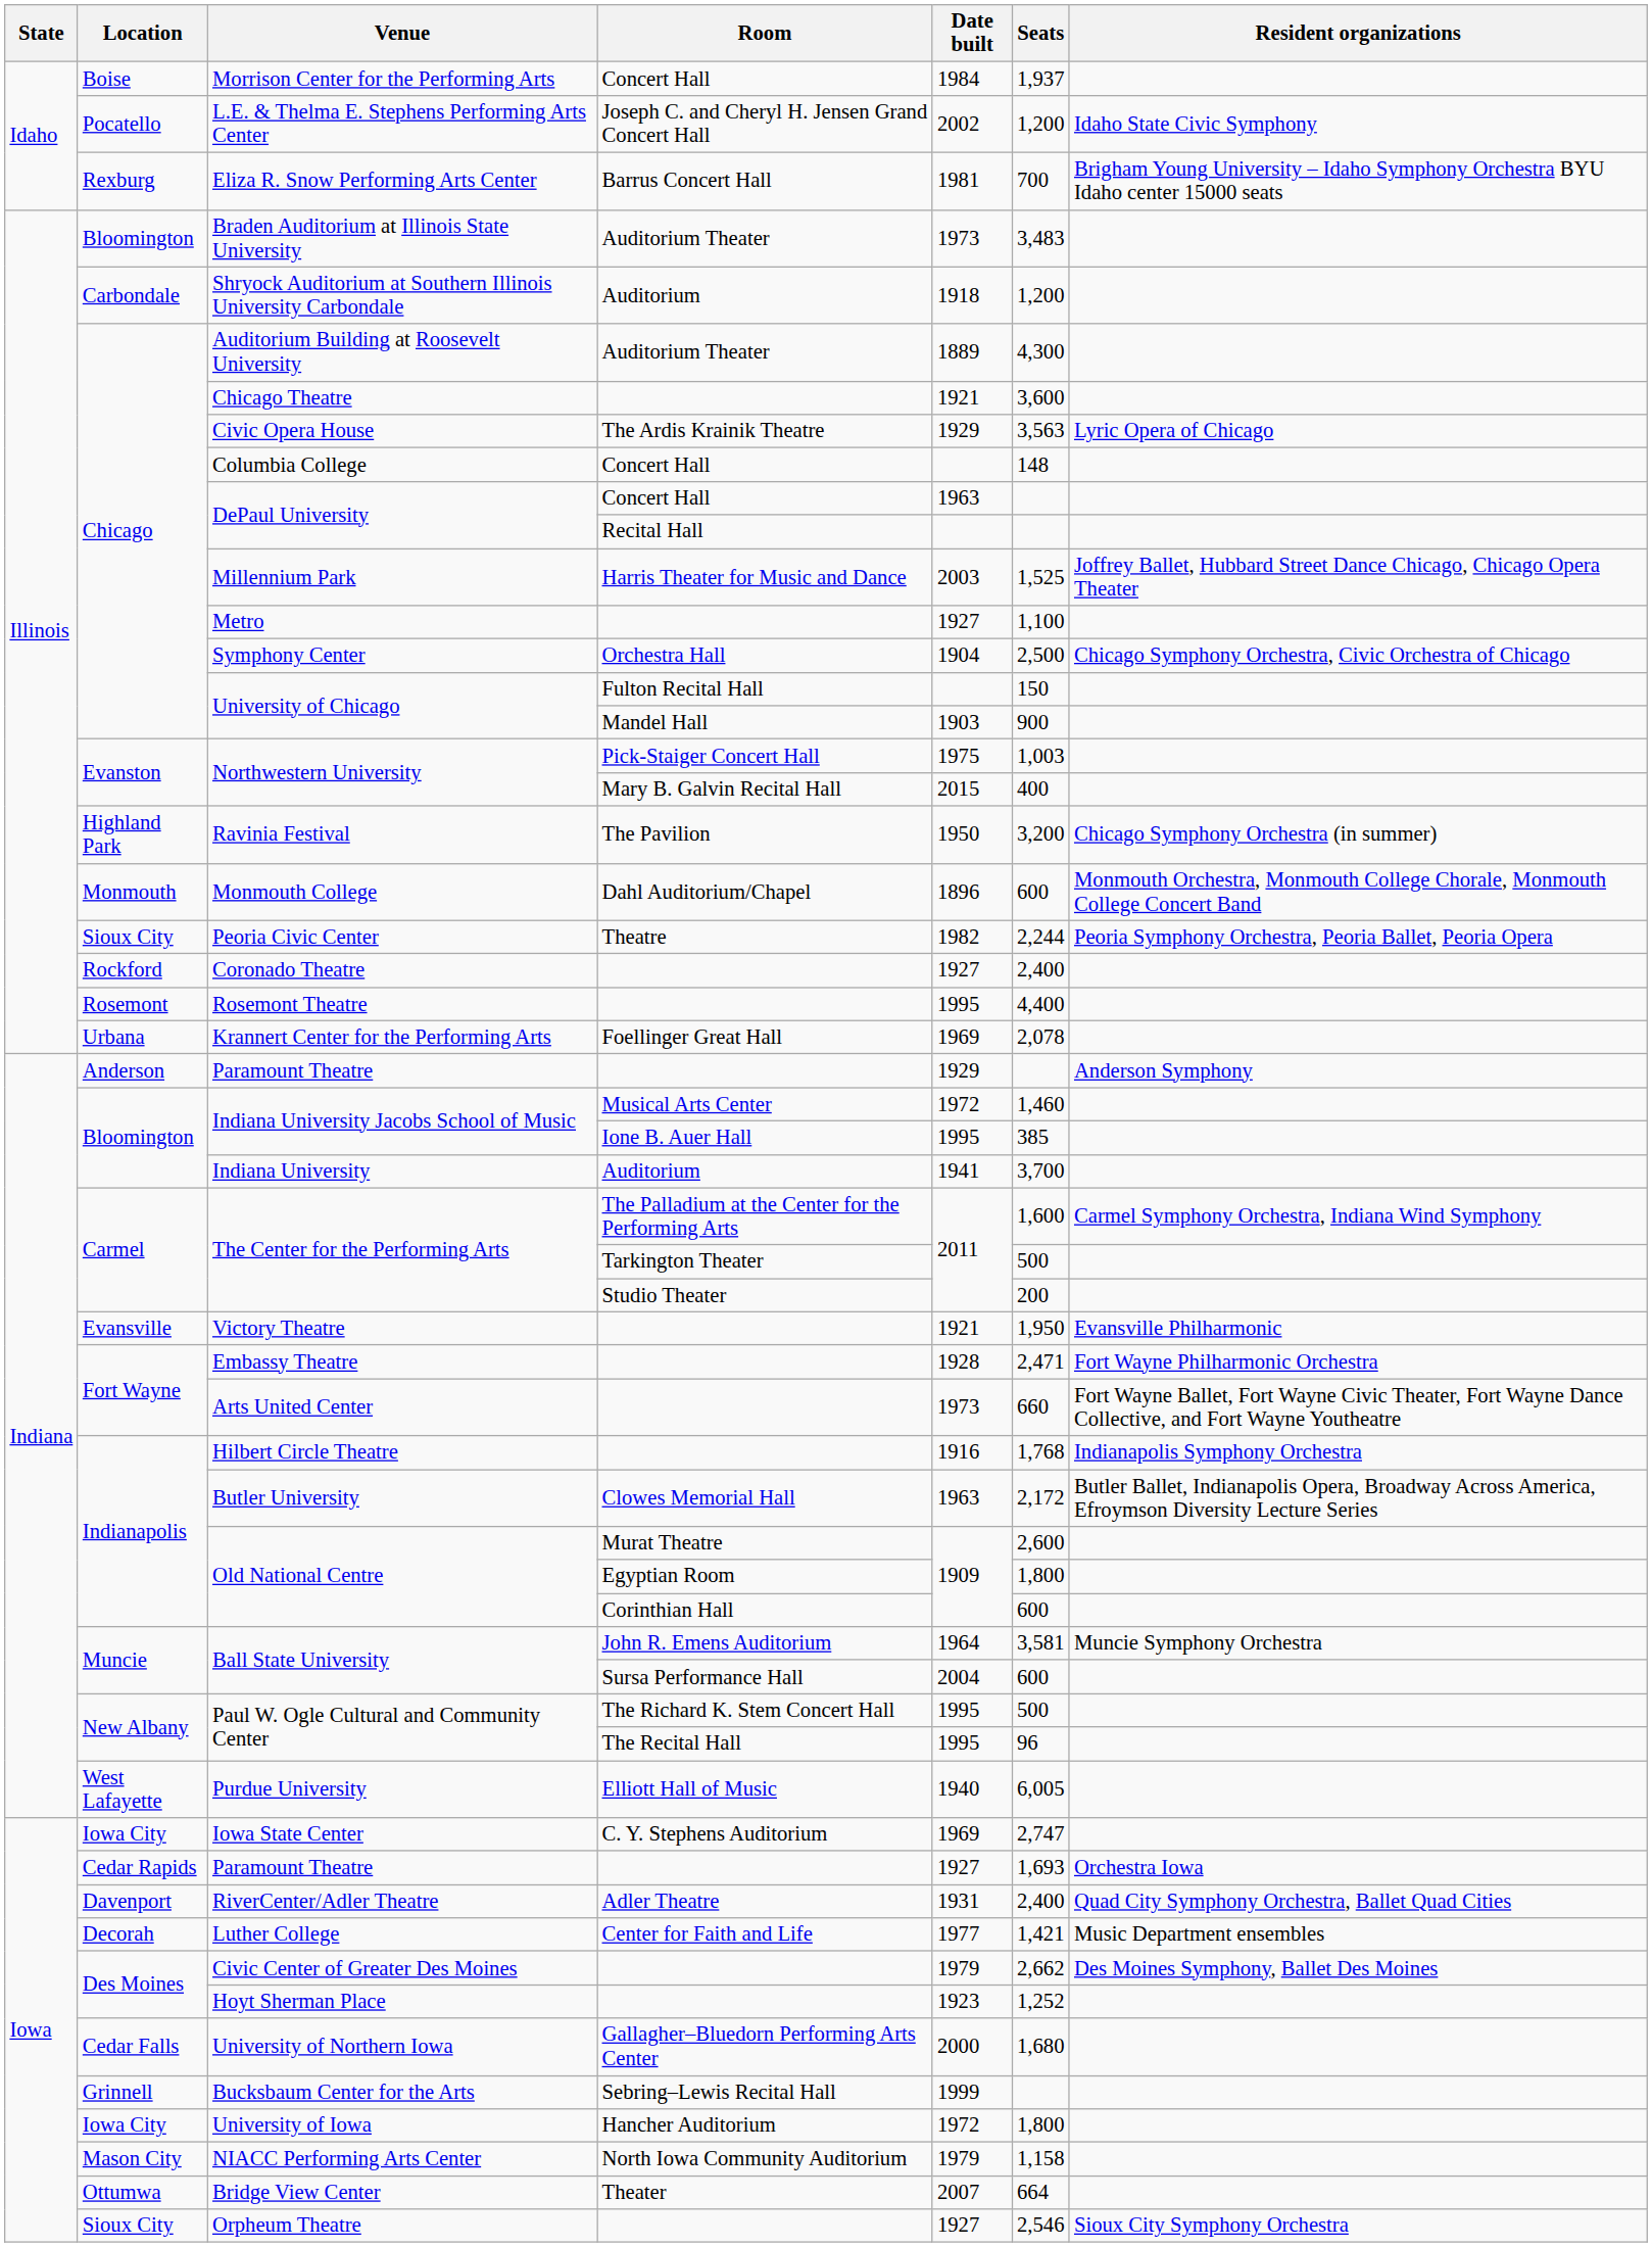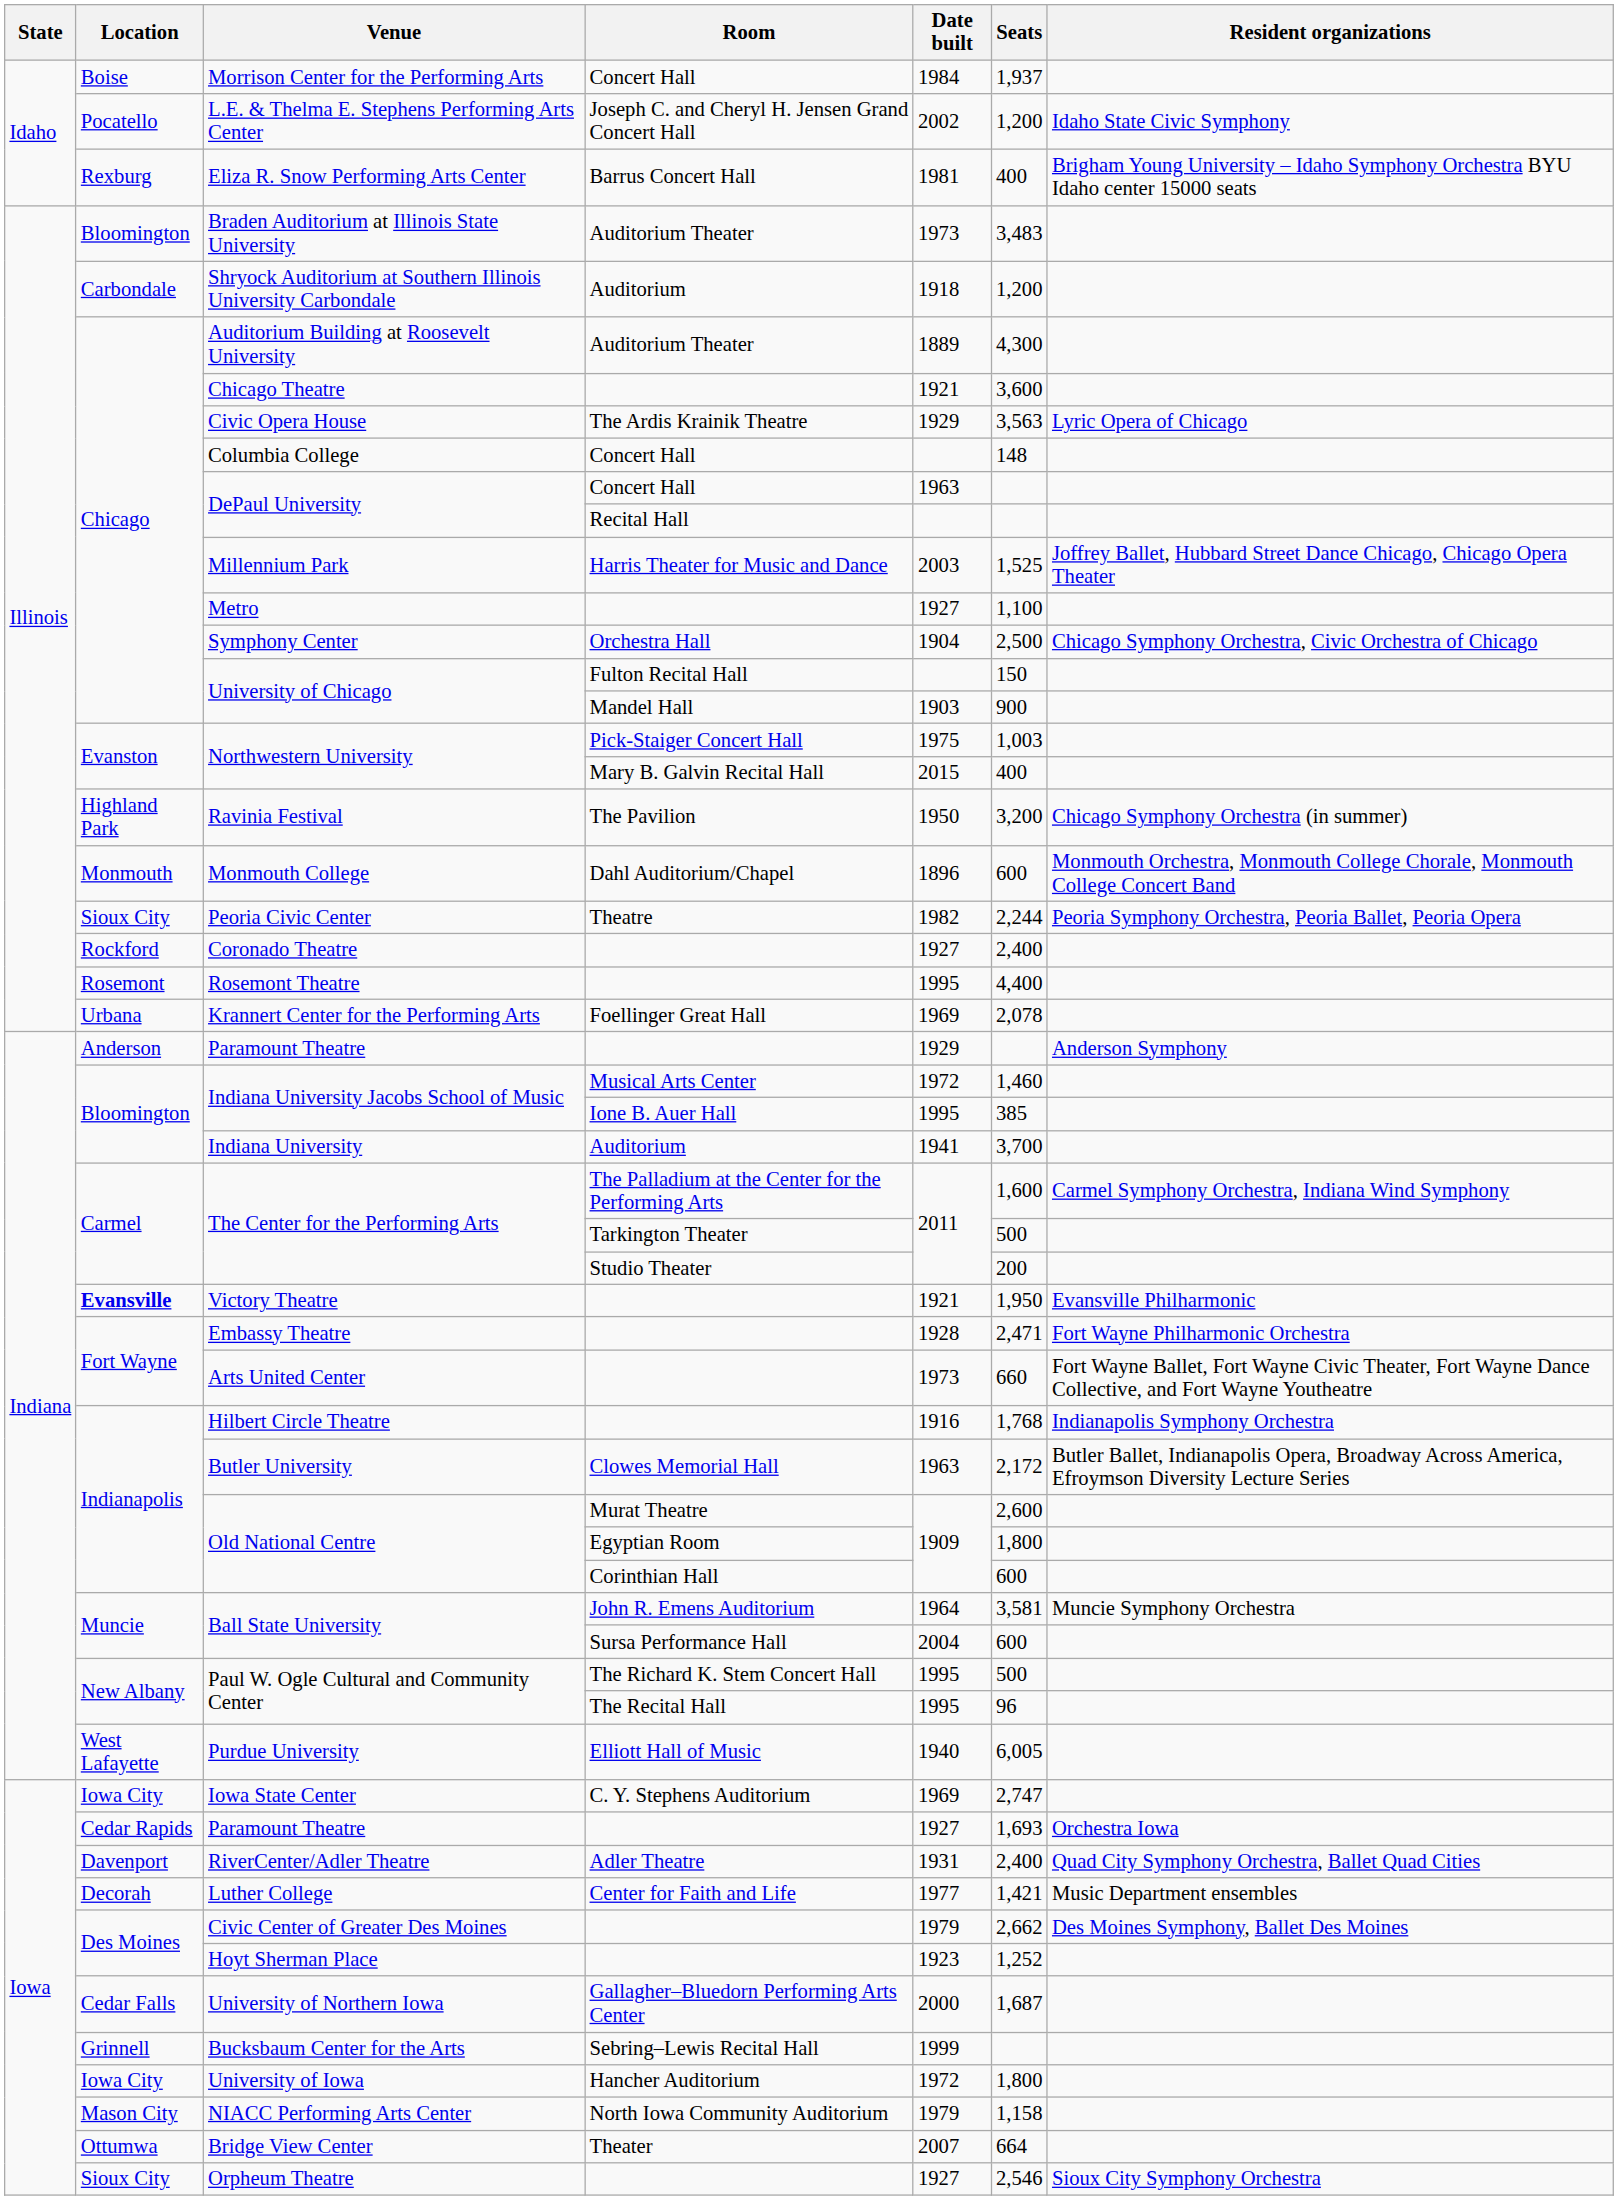Eliza R. Snow Performing Arts Center | Seats: 700 -> 400
Victory Theatre | Location: normal -> bold
University of Northern Iowa | Seats: 1,680 -> 1,687
